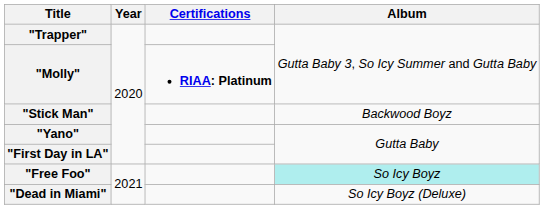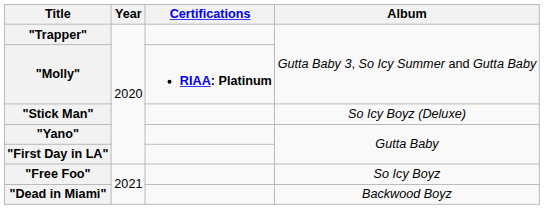"Stick Man" | Album: Backwood Boyz -> So Icy Boyz (Deluxe)
"Free Foo" | Album: paleturquoise background -> no background
"Dead in Miami" | Album: So Icy Boyz (Deluxe) -> Backwood Boyz
